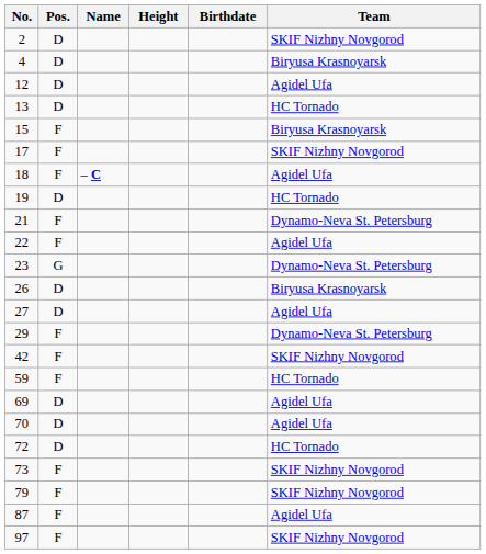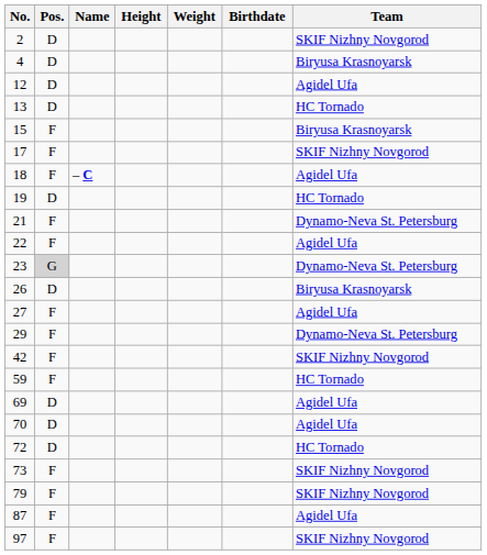+ column: Weight
23 | Pos.: no background -> lightgrey background
27 | Pos.: D -> F
